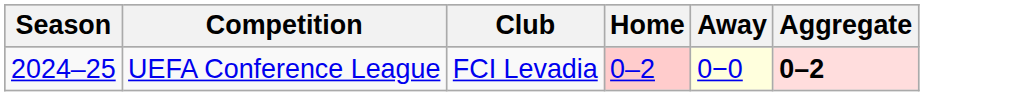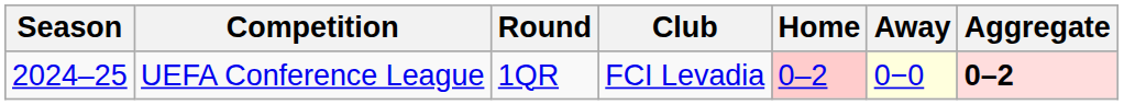+ column: Round | 1QR
